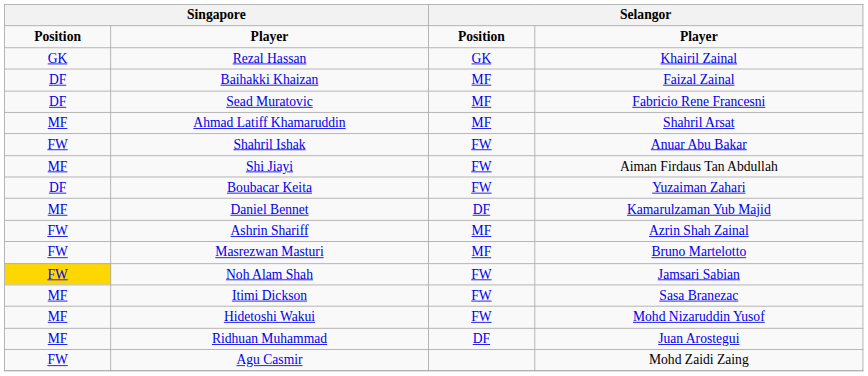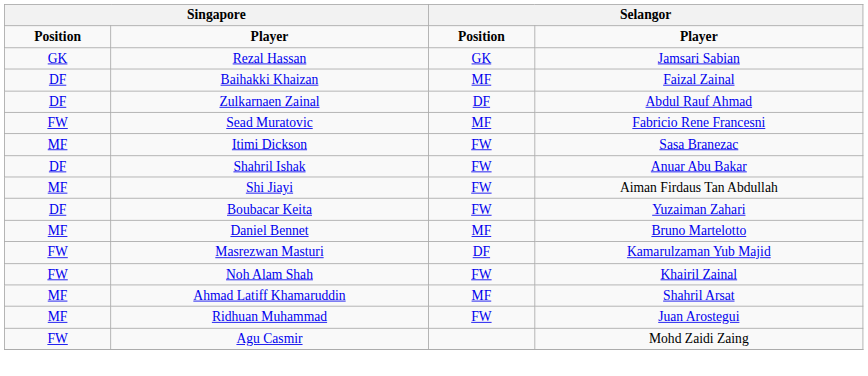Rezal Hassan | column 4: Khairil Zainal -> Jamsari Sabian
+ row: DF | Zulkarnaen Zainal | DF | Abdul Rauf Ahmad
Sead Muratovic | column 1: DF -> FW
rows swapped: Ahmad Latiff Khamaruddin <-> Itimi Dickson
Shahril Ishak | column 1: FW -> DF
Daniel Bennet | column 3: DF -> MF
Daniel Bennet | column 4: Kamarulzaman Yub Majid -> Bruno Martelotto
- row: FW | Ashrin Shariff | MF | Azrin Shah Zainal
Masrezwan Masturi | column 3: MF -> DF
Masrezwan Masturi | column 4: Bruno Martelotto -> Kamarulzaman Yub Majid
Noh Alam Shah | column 1: gold background -> no background
Noh Alam Shah | column 4: Jamsari Sabian -> Khairil Zainal
- row: MF | Hidetoshi Wakui | FW | Mohd Nizaruddin Yusof
Ridhuan Muhammad | column 3: DF -> FW
